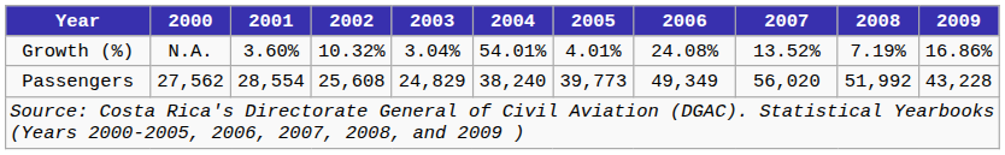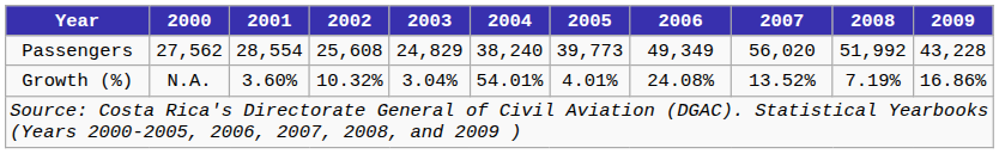rows swapped: Passengers <-> Growth (%)
